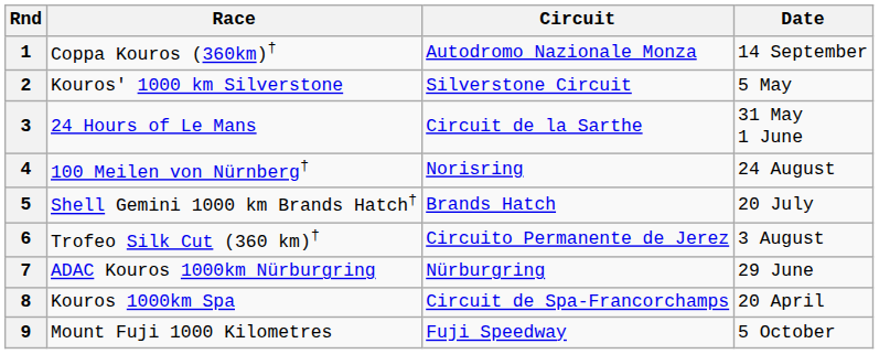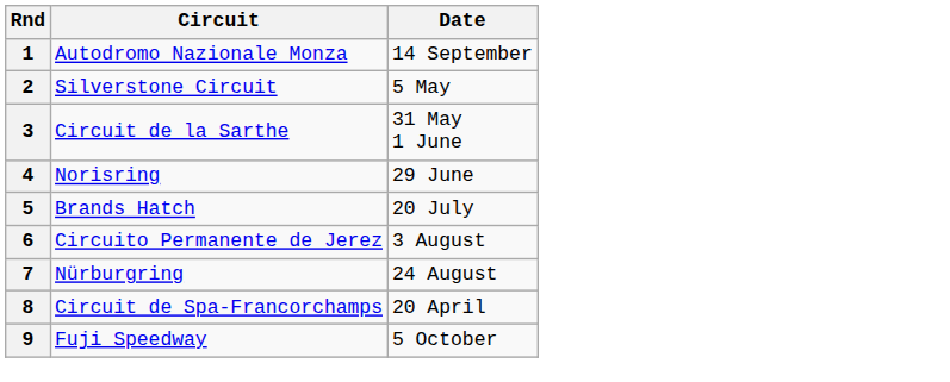- column: Race | Coppa Kouros (360km)† | Kouros' 1000 km Silverstone | 24 Hours of Le Mans | 100 Meilen von Nürnberg† | Shell Gemini 1000 km Brands Hatch† | Trofeo Silk Cut (360 km)† | ADAC Kouros 1000km Nürburgring | Kouros 1000km Spa | Mount Fuji 1000 Kilometres
4 | Date: 24 August -> 29 June
7 | Date: 29 June -> 24 August
